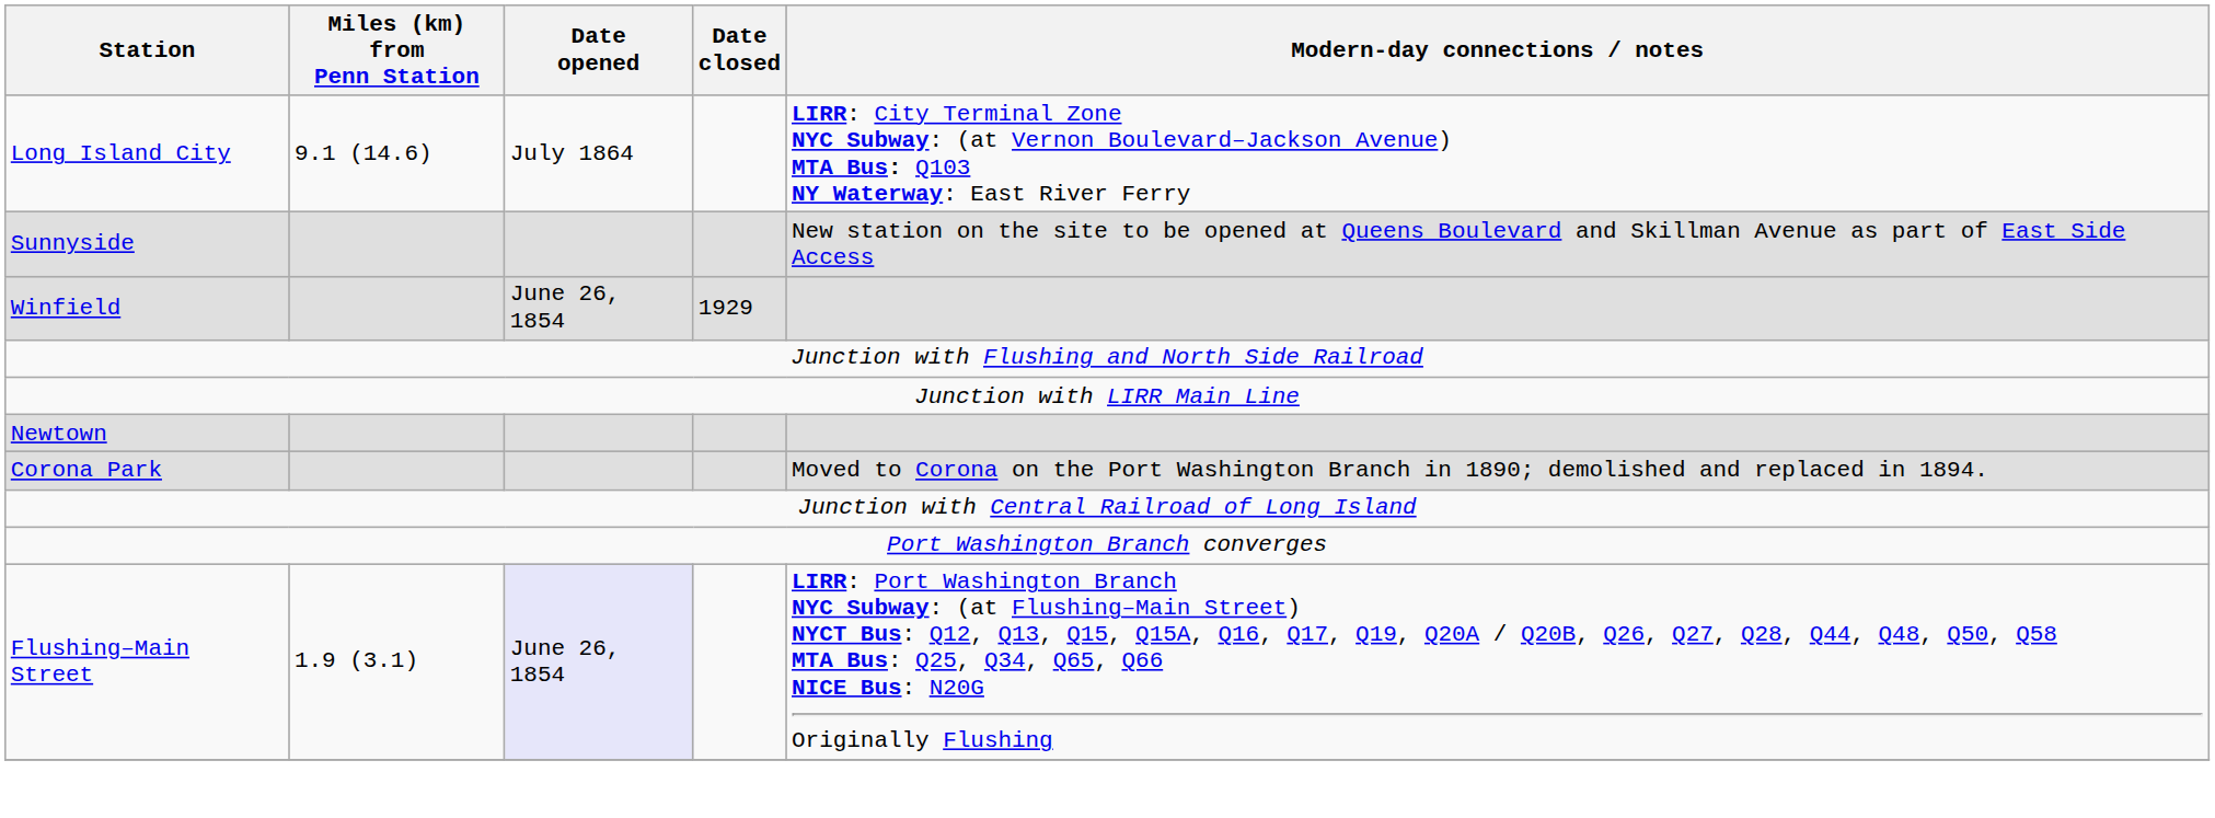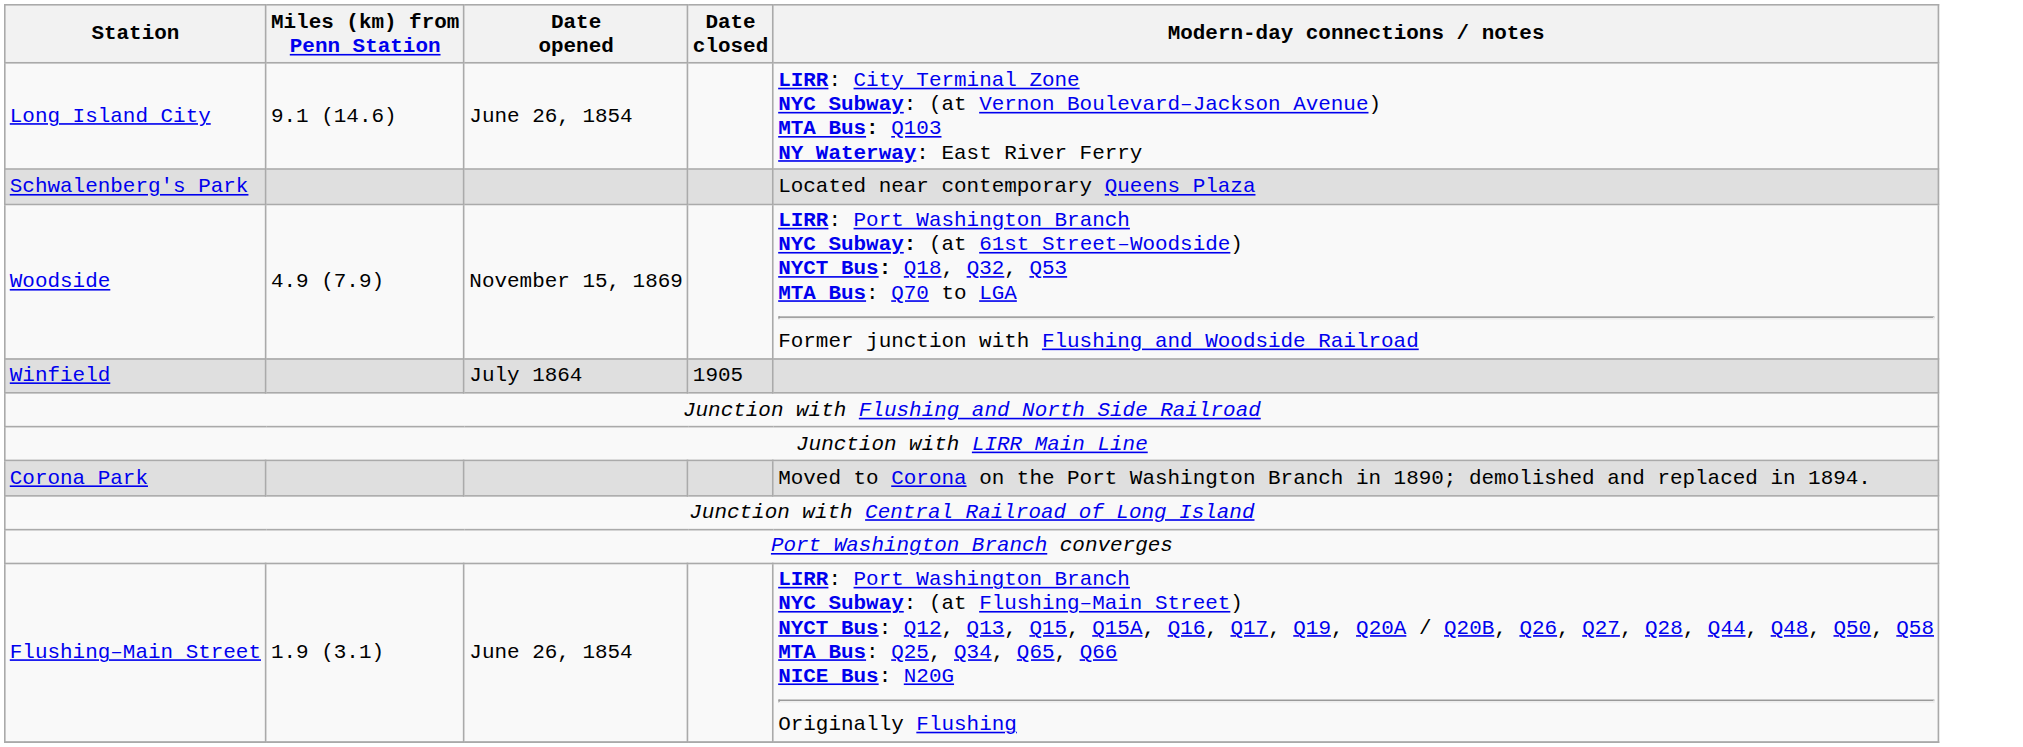Long Island City | Date opened: July 1864 -> June 26, 1854
+ row: Schwalenberg's Park | Located near contemporary Queens Plaza
- row: Sunnyside | New station on the site to be opened at Queens Boulevard and Skillman Avenue as part of East Side Access
+ row: Woodside | 4.9 (7.9) | November 15, 1869 | LIRR: Port Washington Branch NYC Subway: (at 61st Street–Woodside) NYCT Bus: Q18, Q32, Q53 MTA Bus: Q70 to LGA Former junction with Flushing and Woodside Railroad
Winfield | Date opened: June 26, 1854 -> July 1864
Winfield | Date closed: 1929 -> 1905
- row: Newtown
Flushing–Main Street | Date opened: lavender background -> no background
